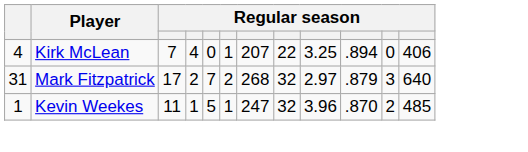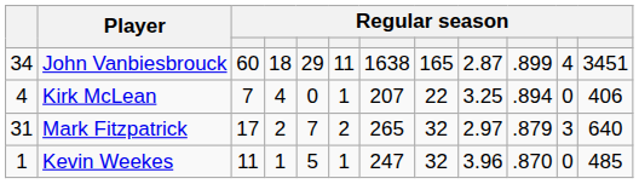+ row: 34 | John Vanbiesbrouck | 60 | 18 | 29 | 11 | 1638 | 165 | 2.87 | .899 | 4 | 3451
Mark Fitzpatrick | column 7: 268 -> 265
Kevin Weekes | column 11: 2 -> 0
